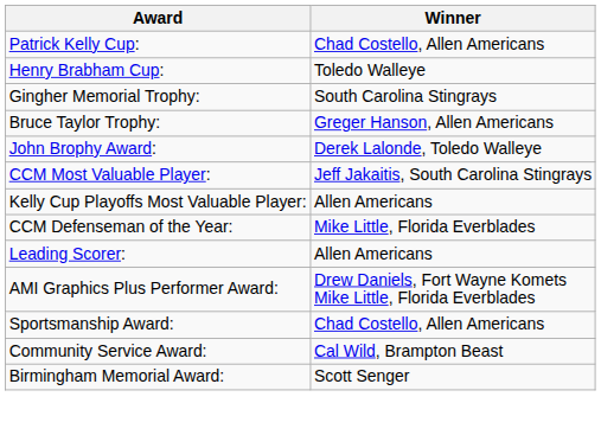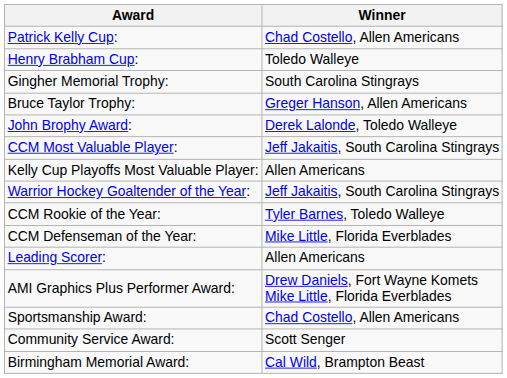+ row: Warrior Hockey Goaltender of the Year: | Jeff Jakaitis, South Carolina Stingrays
+ row: CCM Rookie of the Year: | Tyler Barnes, Toledo Walleye
Community Service Award: | Winner: Cal Wild, Brampton Beast -> Scott Senger
Birmingham Memorial Award: | Winner: Scott Senger -> Cal Wild, Brampton Beast
